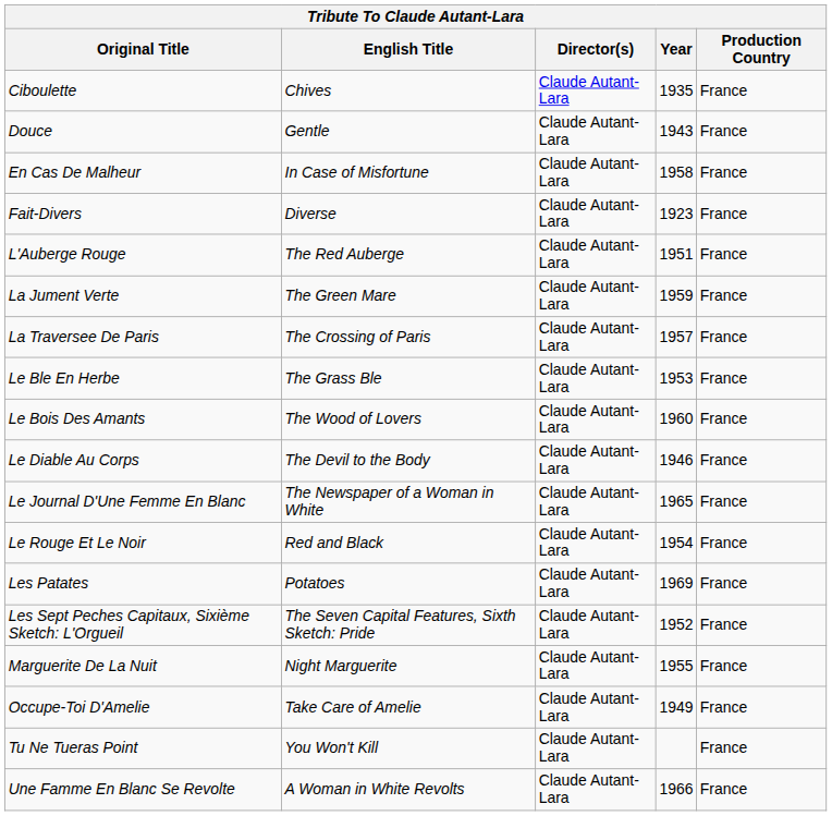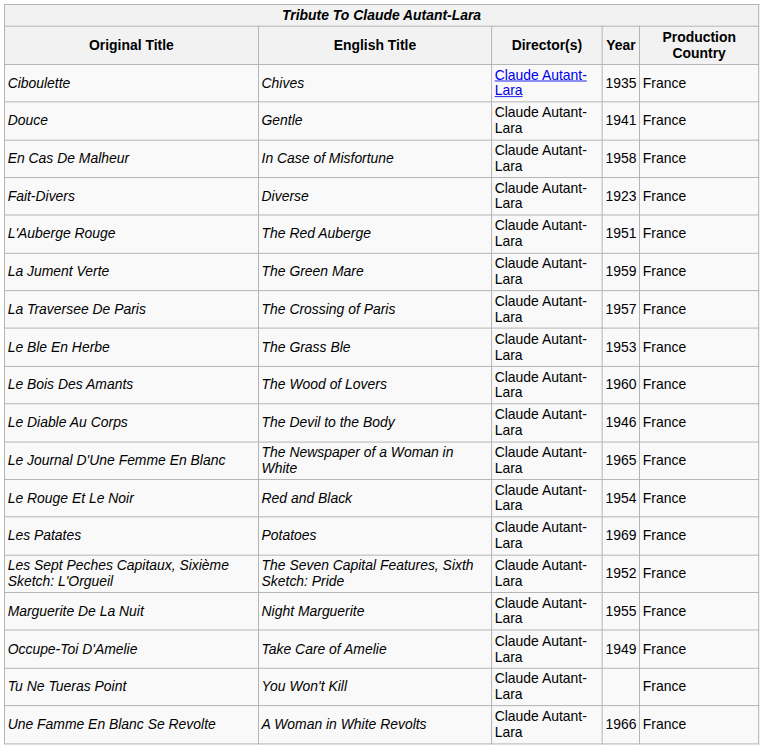Douce | Year: 1943 -> 1941
